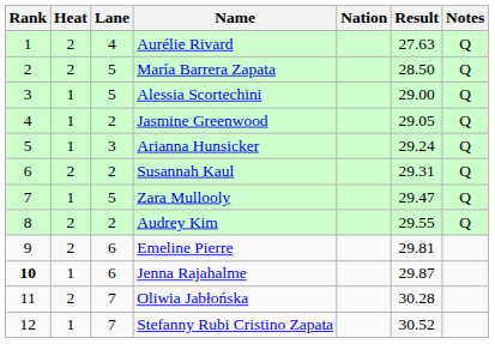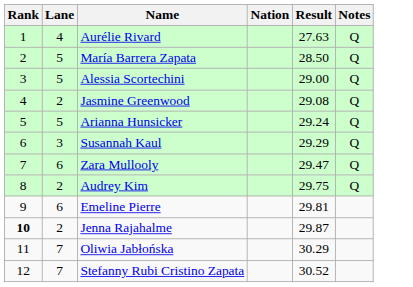- column: Heat | 2 | 2 | 1 | 1 | 1 | 2 | 1 | 2 | 2 | 1 | 2 | 1
Jasmine Greenwood | Result: 29.05 -> 29.08
Arianna Hunsicker | Lane: 3 -> 5
Susannah Kaul | Lane: 2 -> 3
Susannah Kaul | Result: 29.31 -> 29.29
Zara Mullooly | Lane: 5 -> 6
Audrey Kim | Result: 29.55 -> 29.75
Jenna Rajahalme | Lane: 6 -> 2
Oliwia Jabłońska | Result: 30.28 -> 30.29
